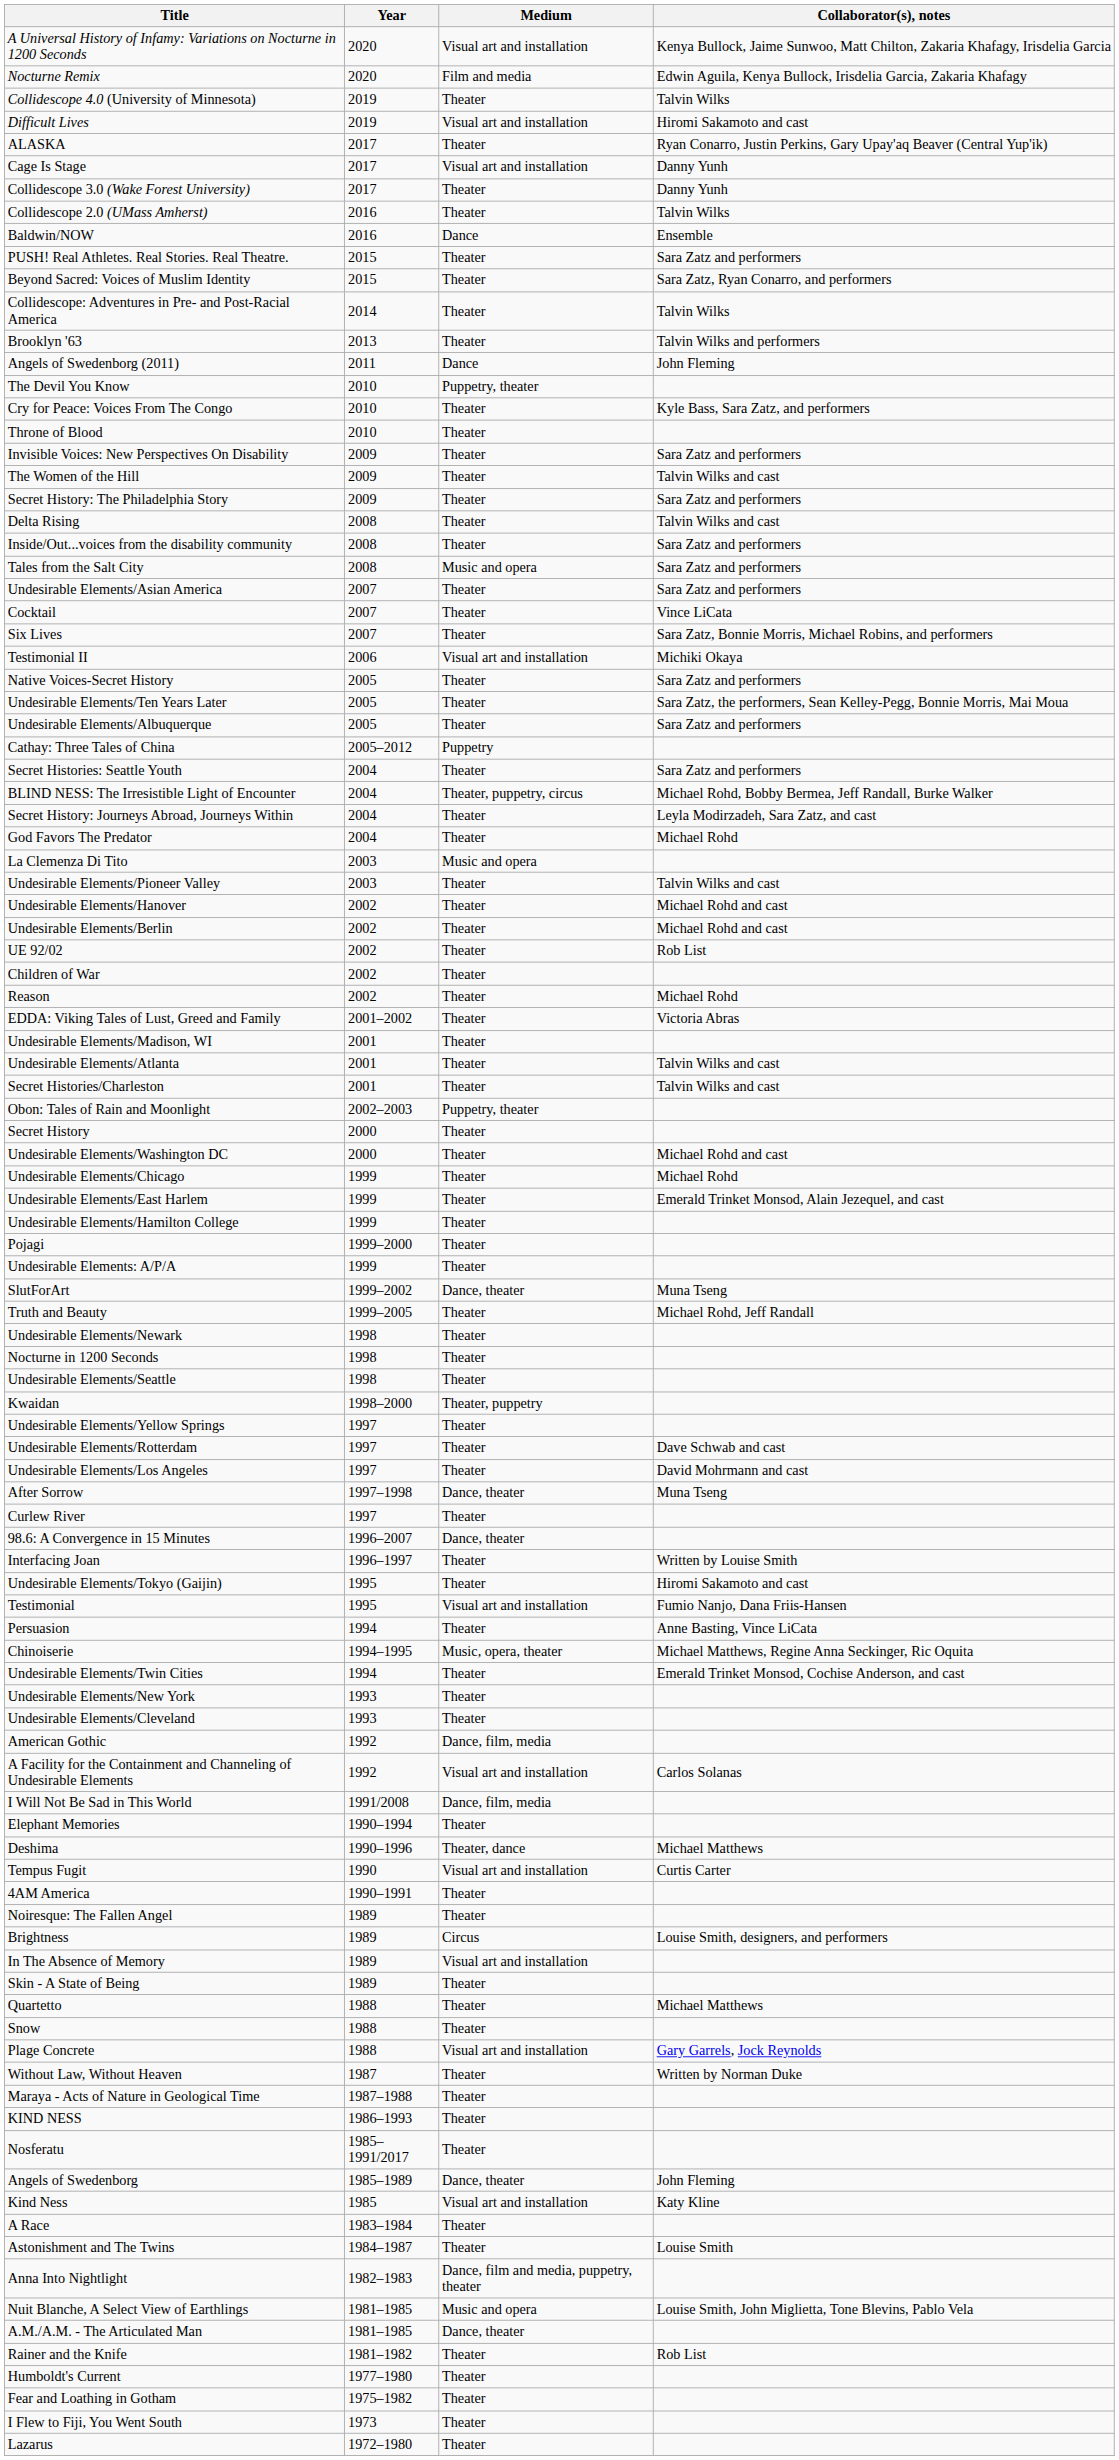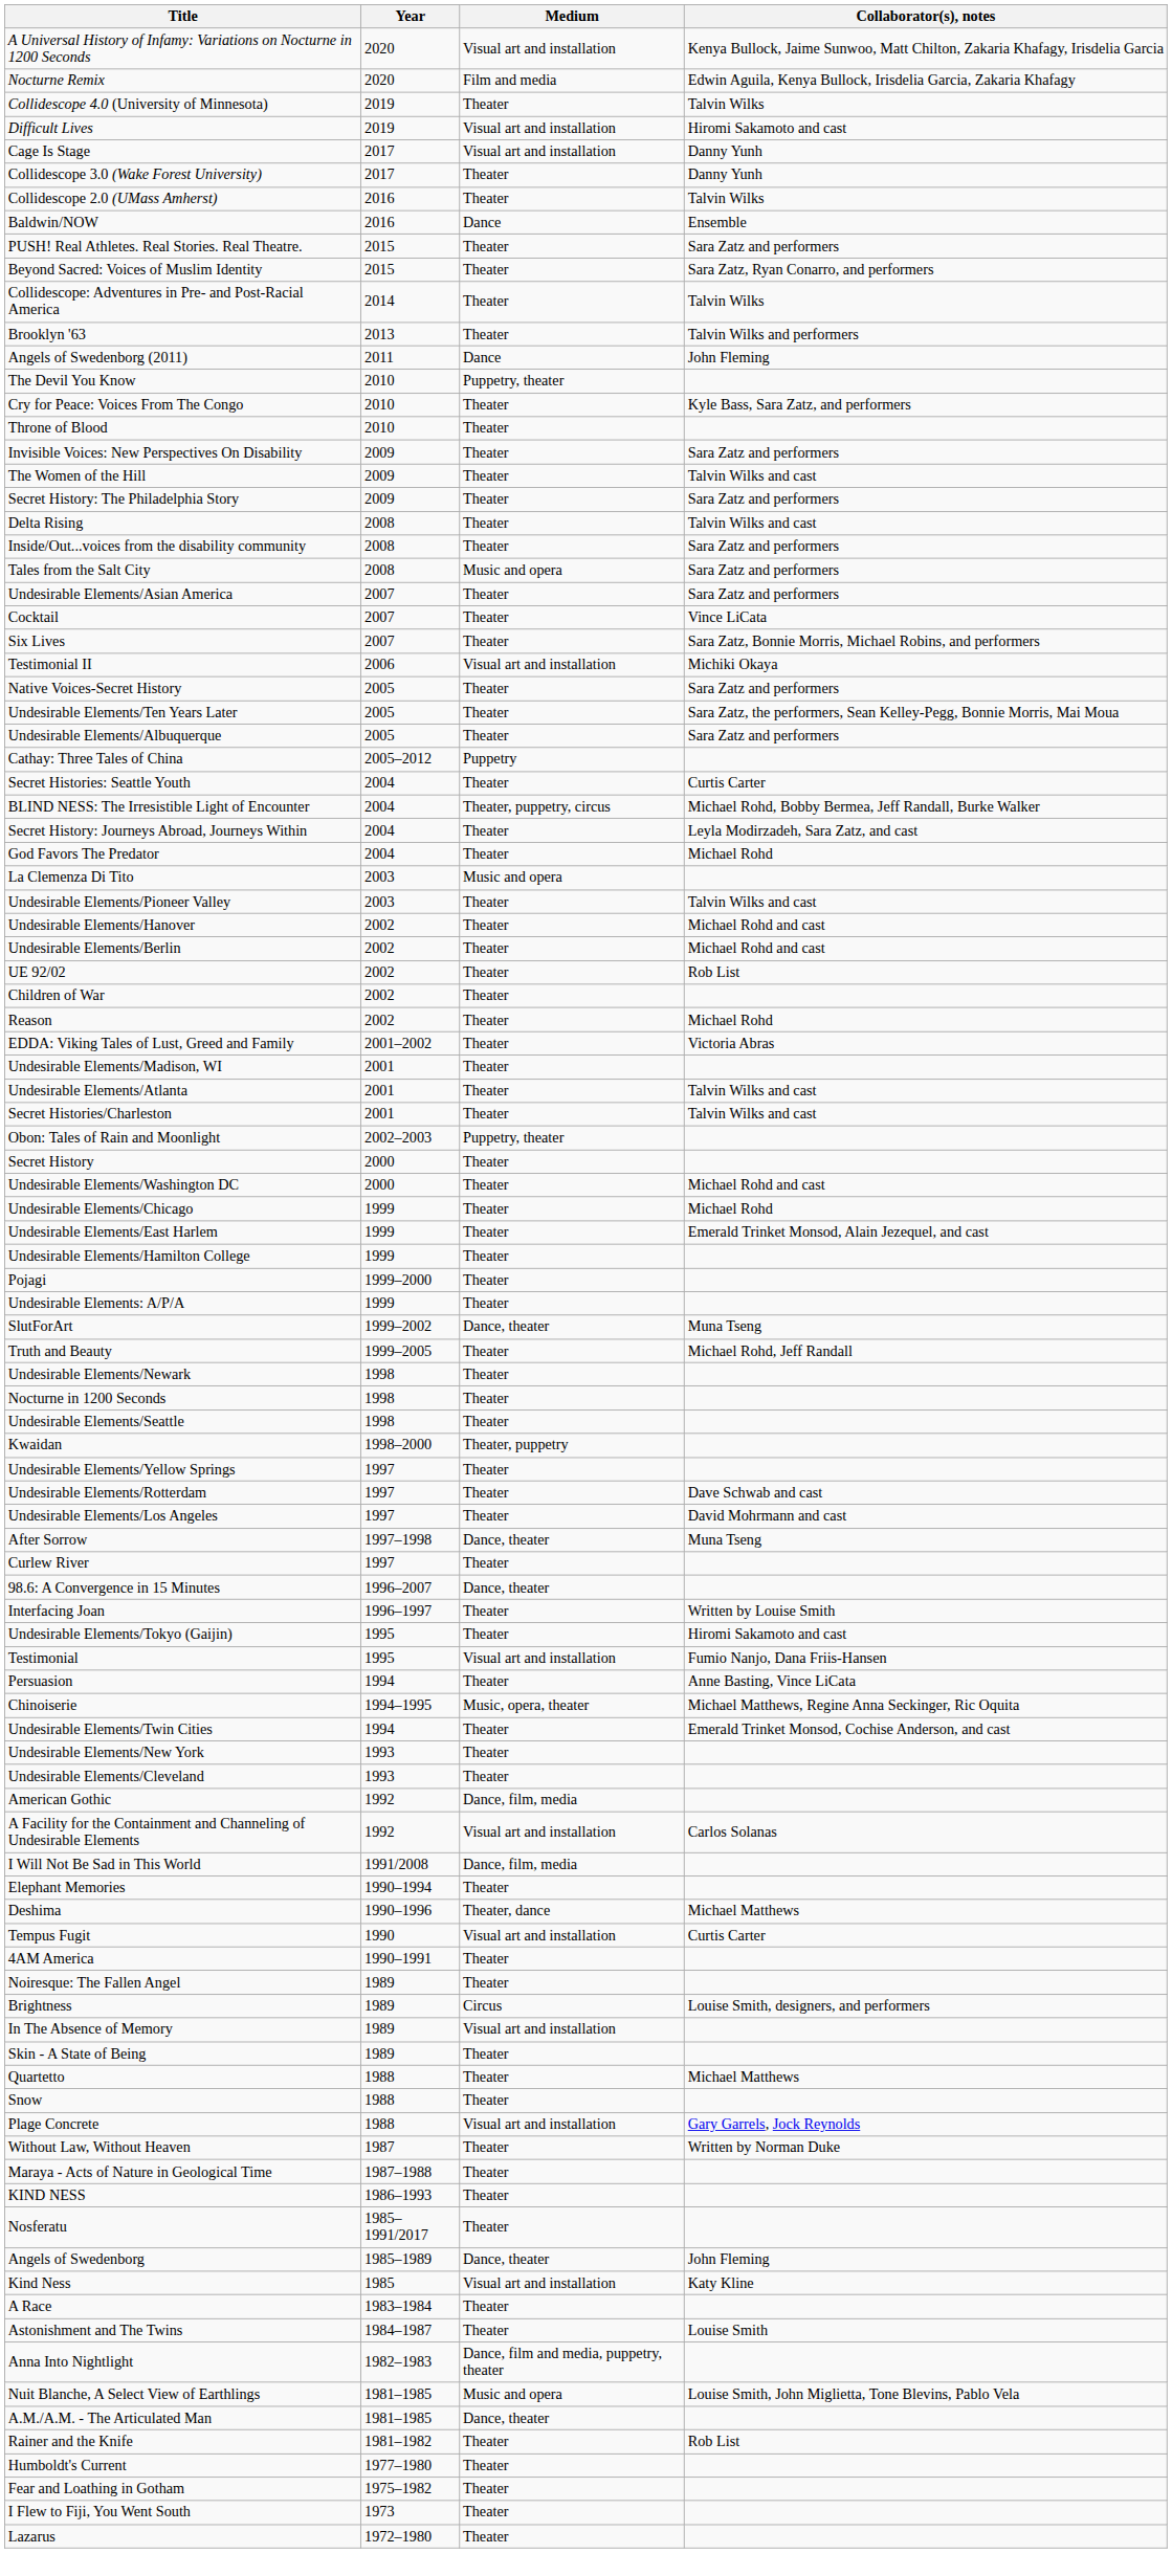- row: ALASKA | 2017 | Theater | Ryan Conarro, Justin Perkins, Gary Upay'aq Beaver (Central Yup'ik)
Secret Histories: Seattle Youth | Collaborator(s), notes: Sara Zatz and performers -> Curtis Carter
